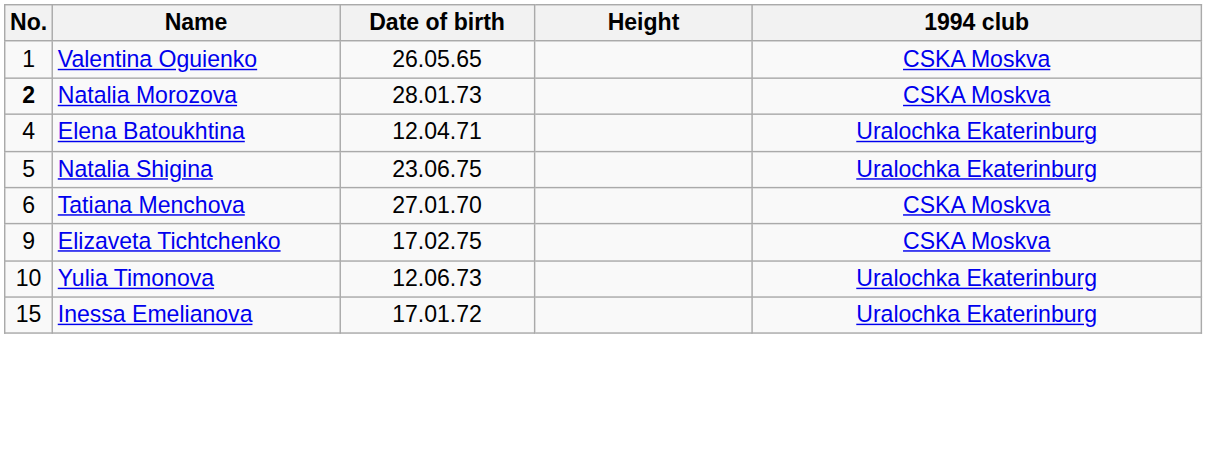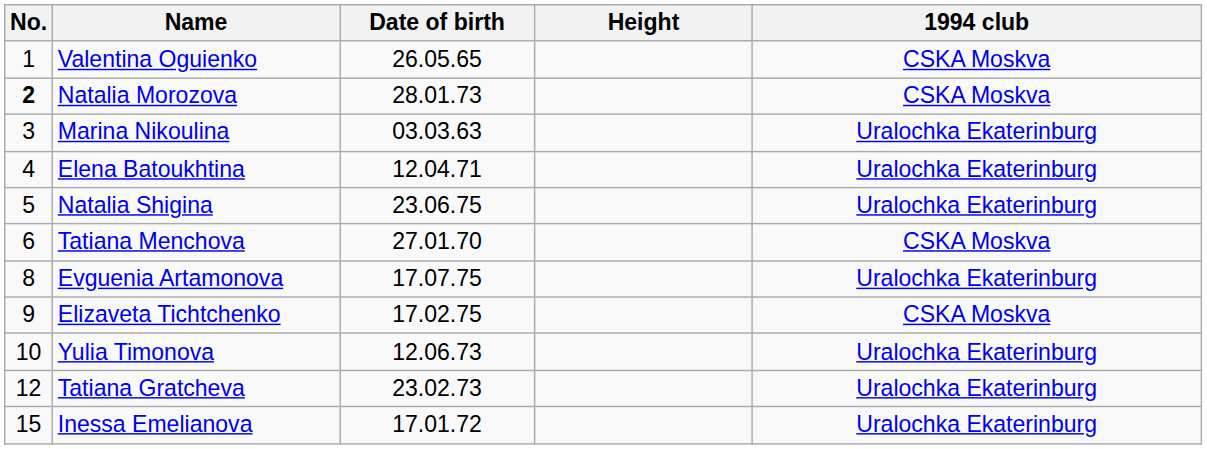+ row: 3 | Marina Nikoulina | 03.03.63 | Uralochka Ekaterinburg
+ row: 8 | Evguenia Artamonova | 17.07.75 | Uralochka Ekaterinburg
+ row: 12 | Tatiana Gratcheva | 23.02.73 | Uralochka Ekaterinburg
